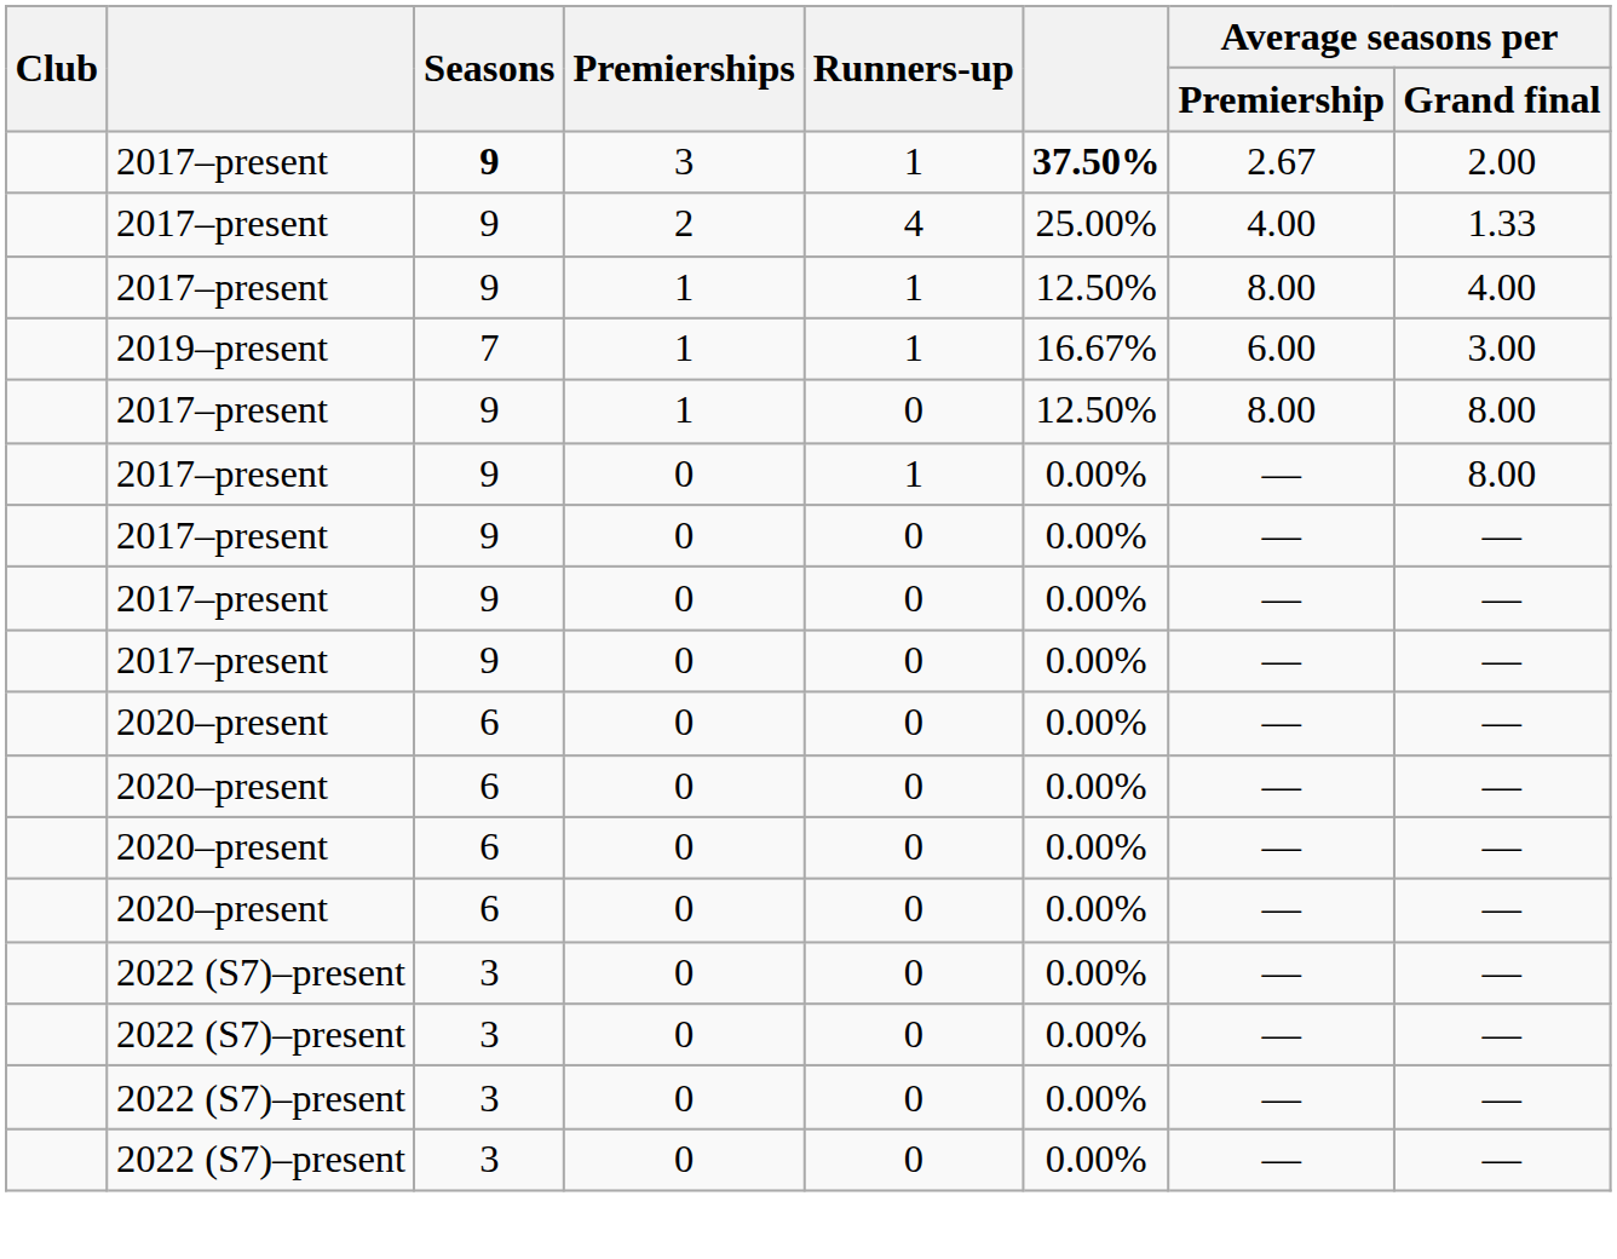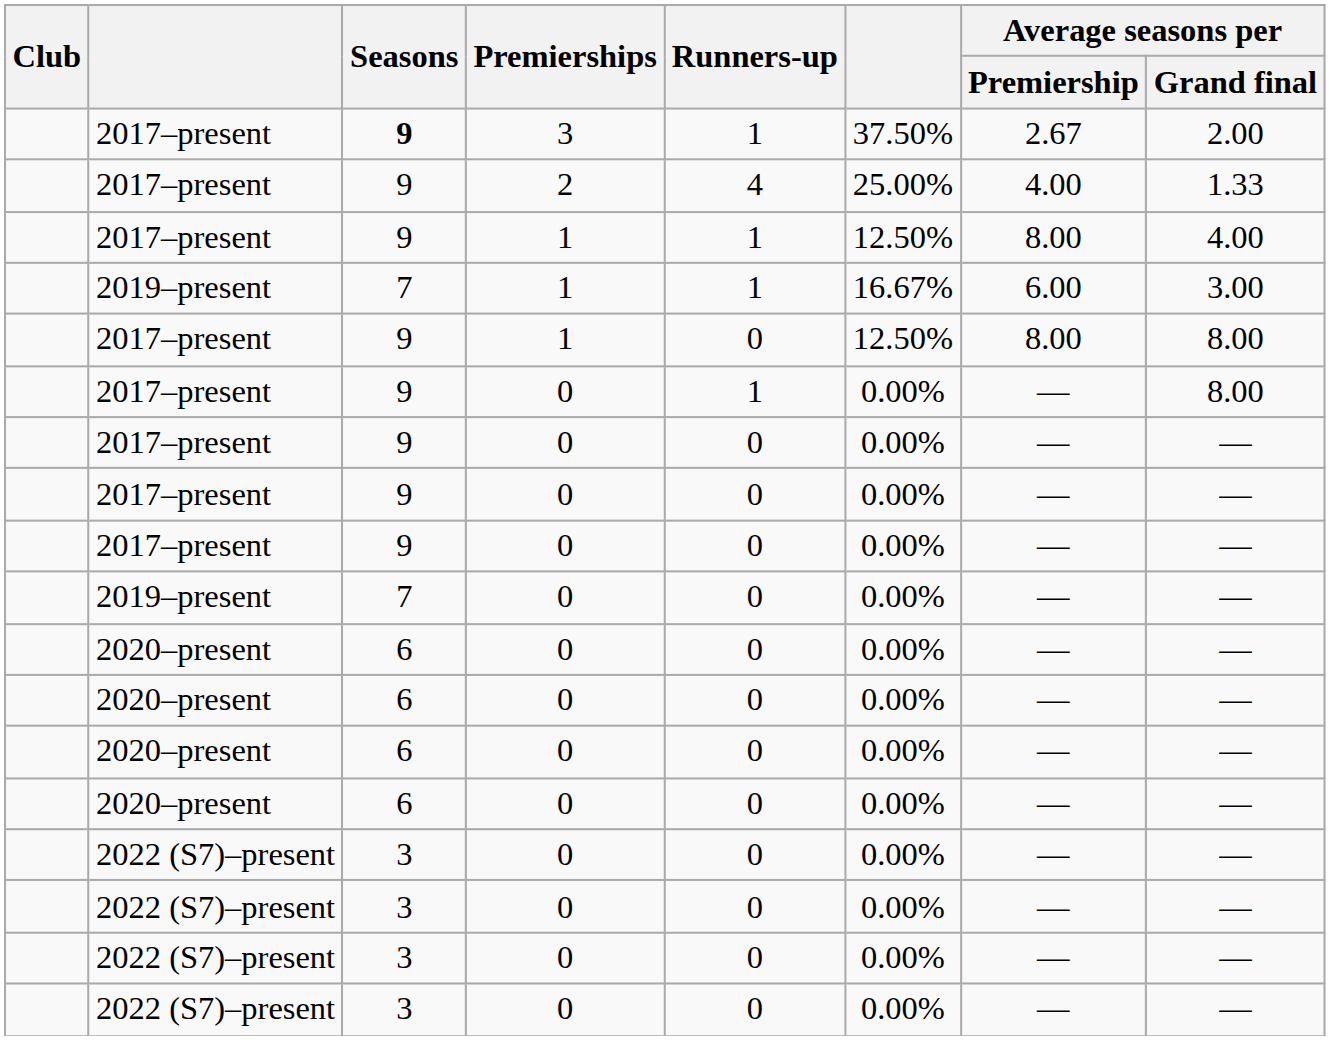2017–present / 3 | column 6: bold -> normal
+ row: 2019–present | 7 | 0 | 0 | 0.00% | — | —
